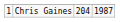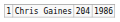Chris Gaines | column 4: 1987 -> 1986
